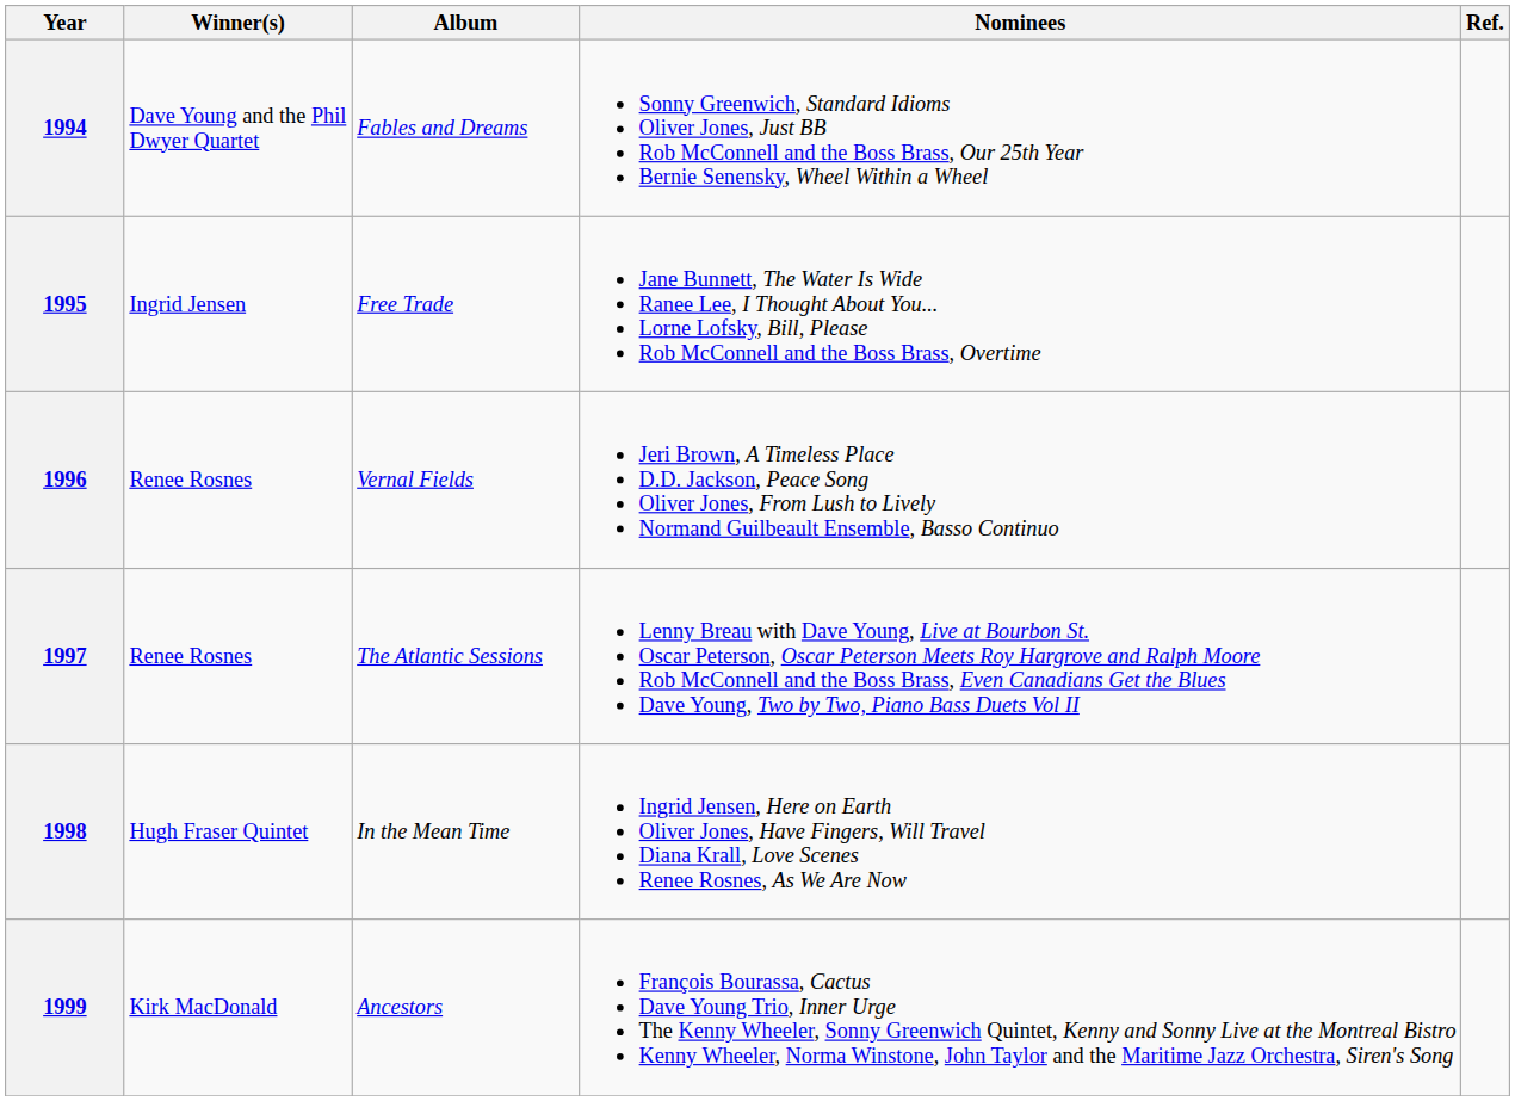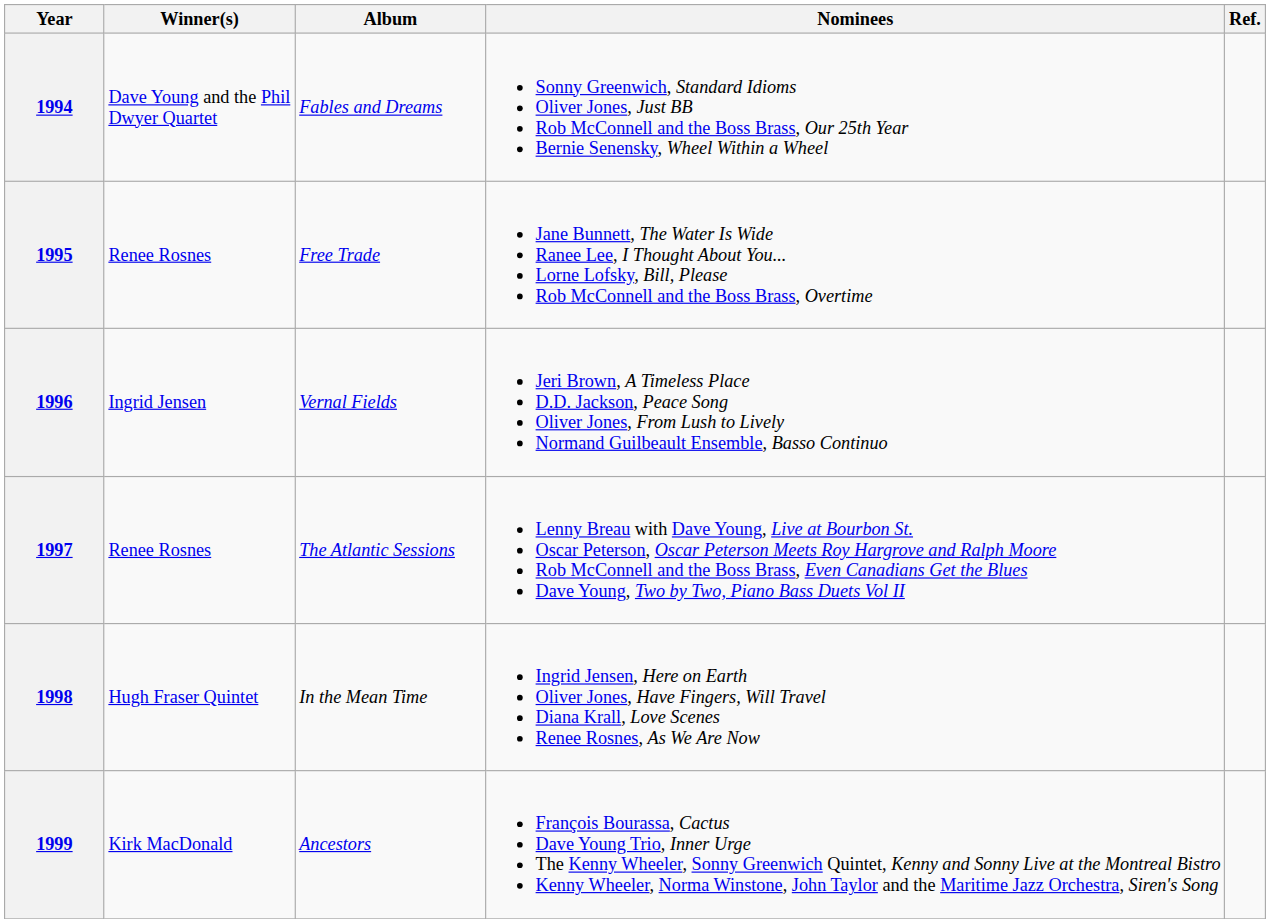1995 | Winner(s): Ingrid Jensen -> Renee Rosnes
1996 | Winner(s): Renee Rosnes -> Ingrid Jensen
